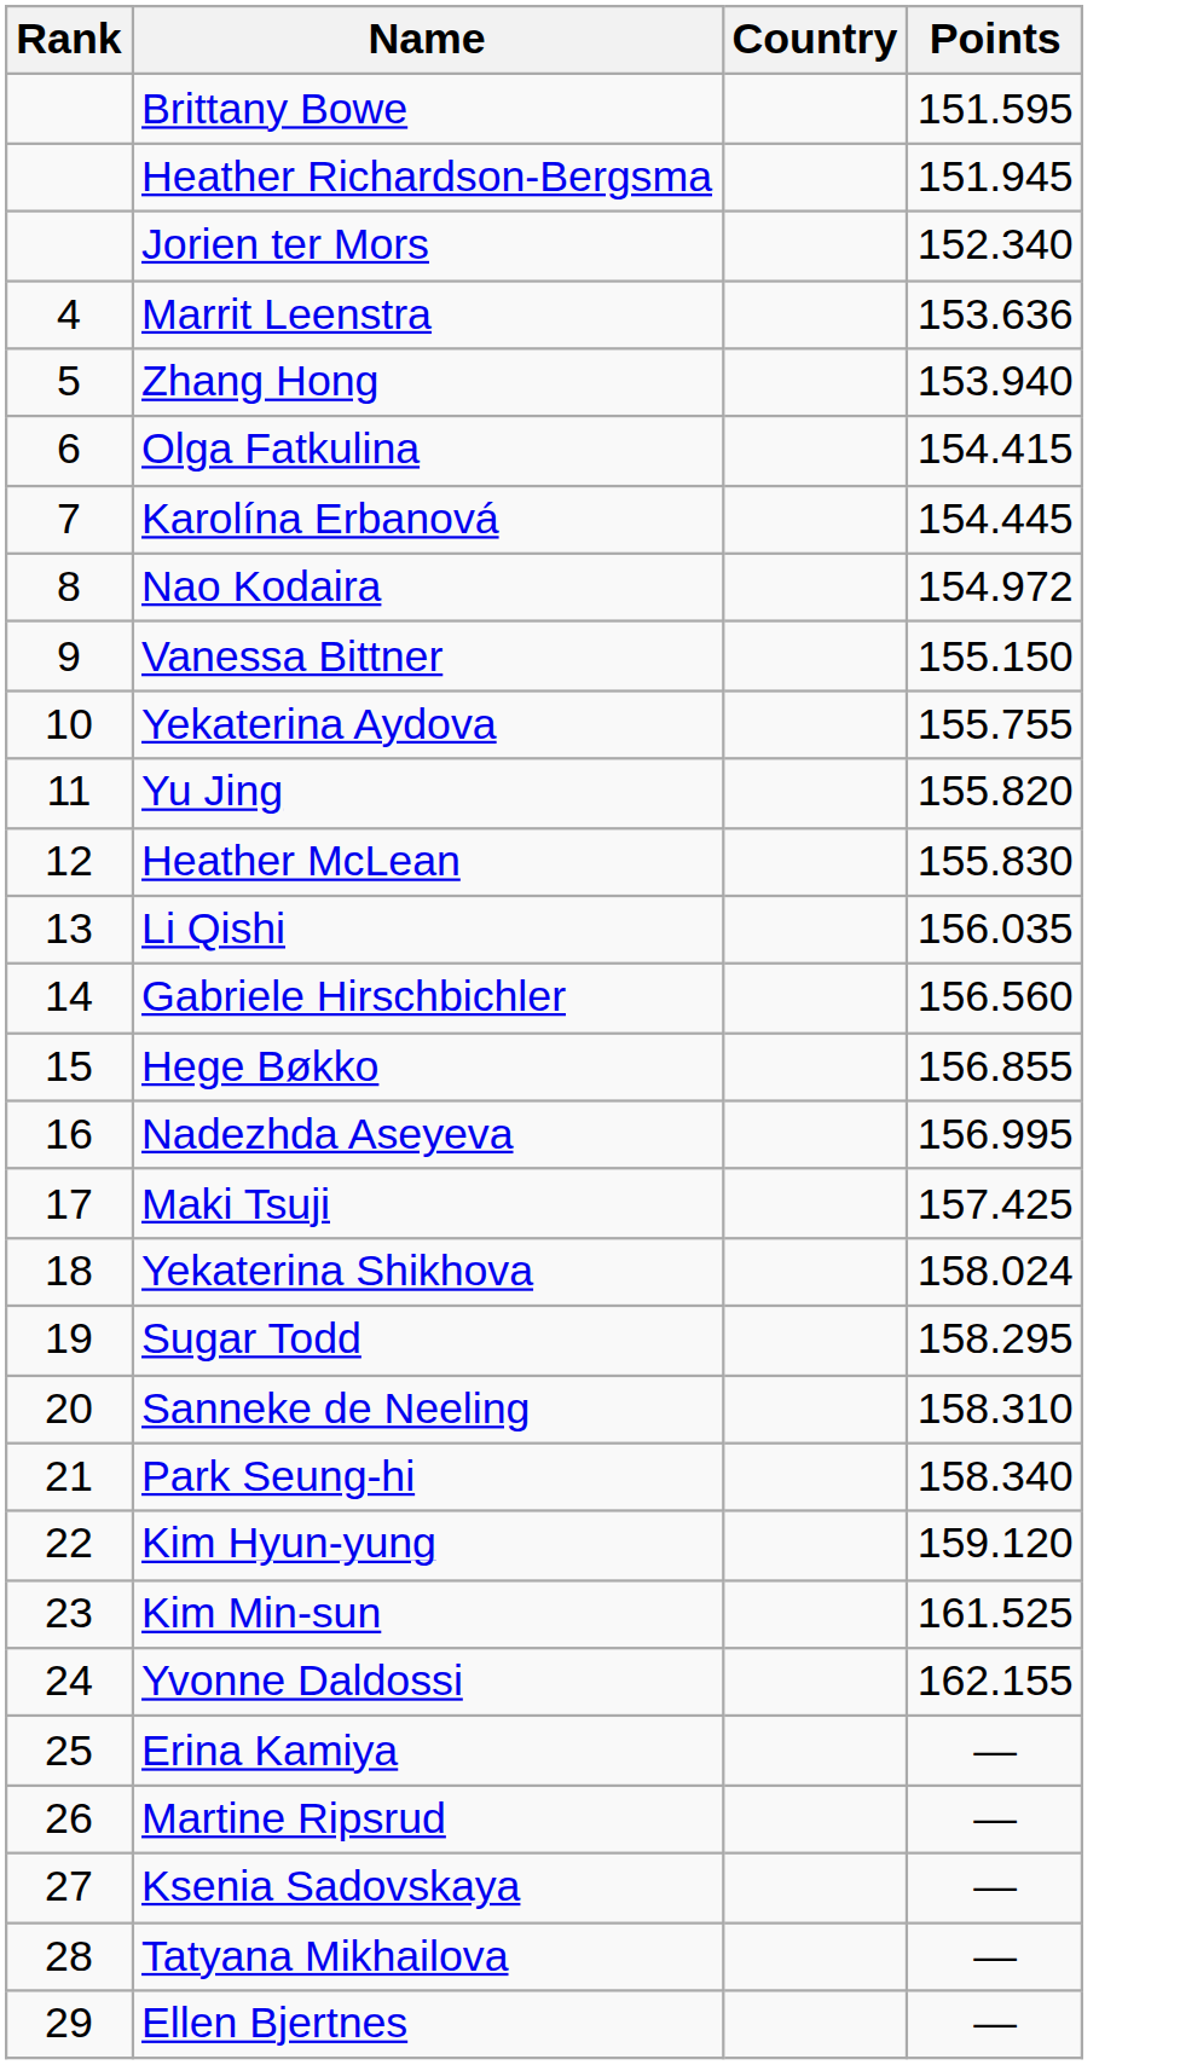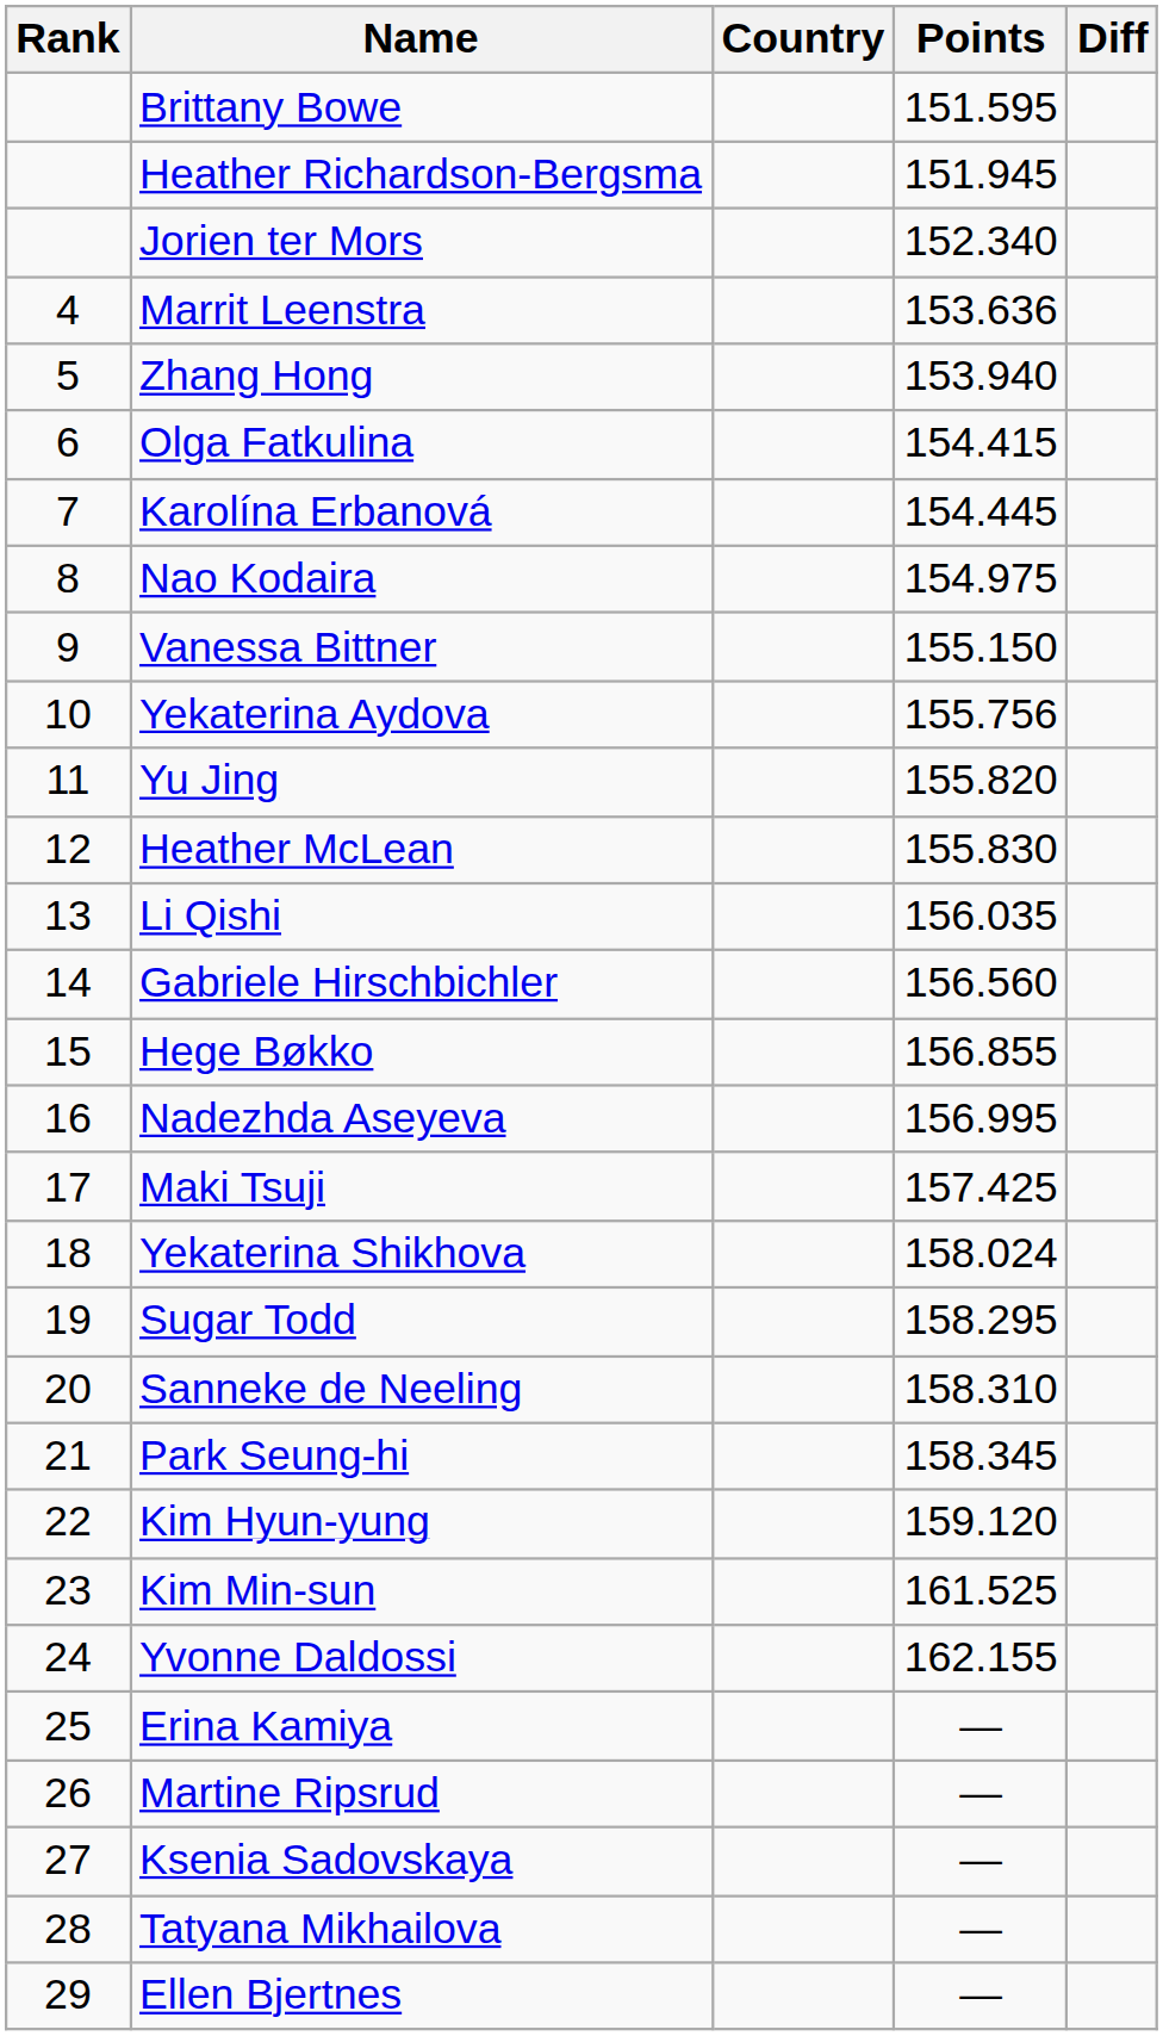+ column: Diff
Nao Kodaira | Points: 154.972 -> 154.975
Yekaterina Aydova | Points: 155.755 -> 155.756
Park Seung-hi | Points: 158.340 -> 158.345
